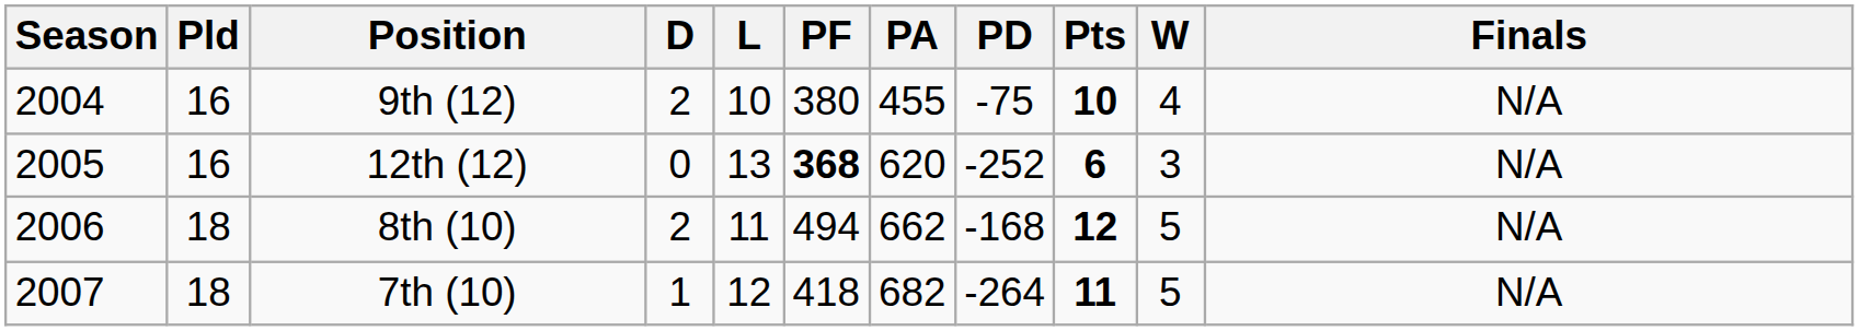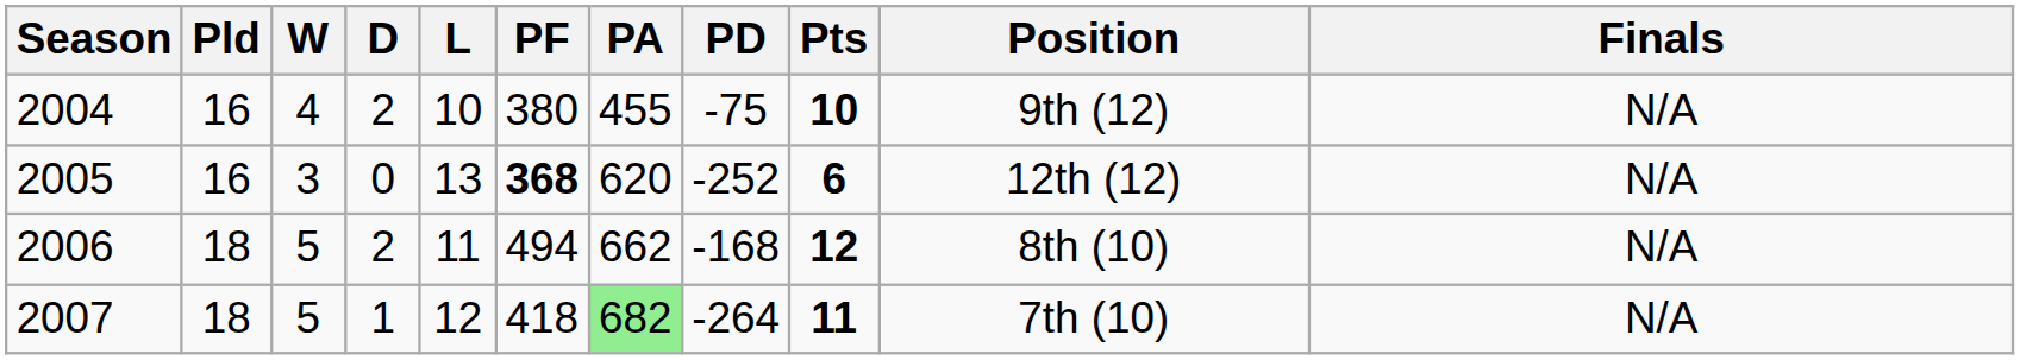columns swapped: W <-> Position
2007 | PA: no background -> lightgreen background
